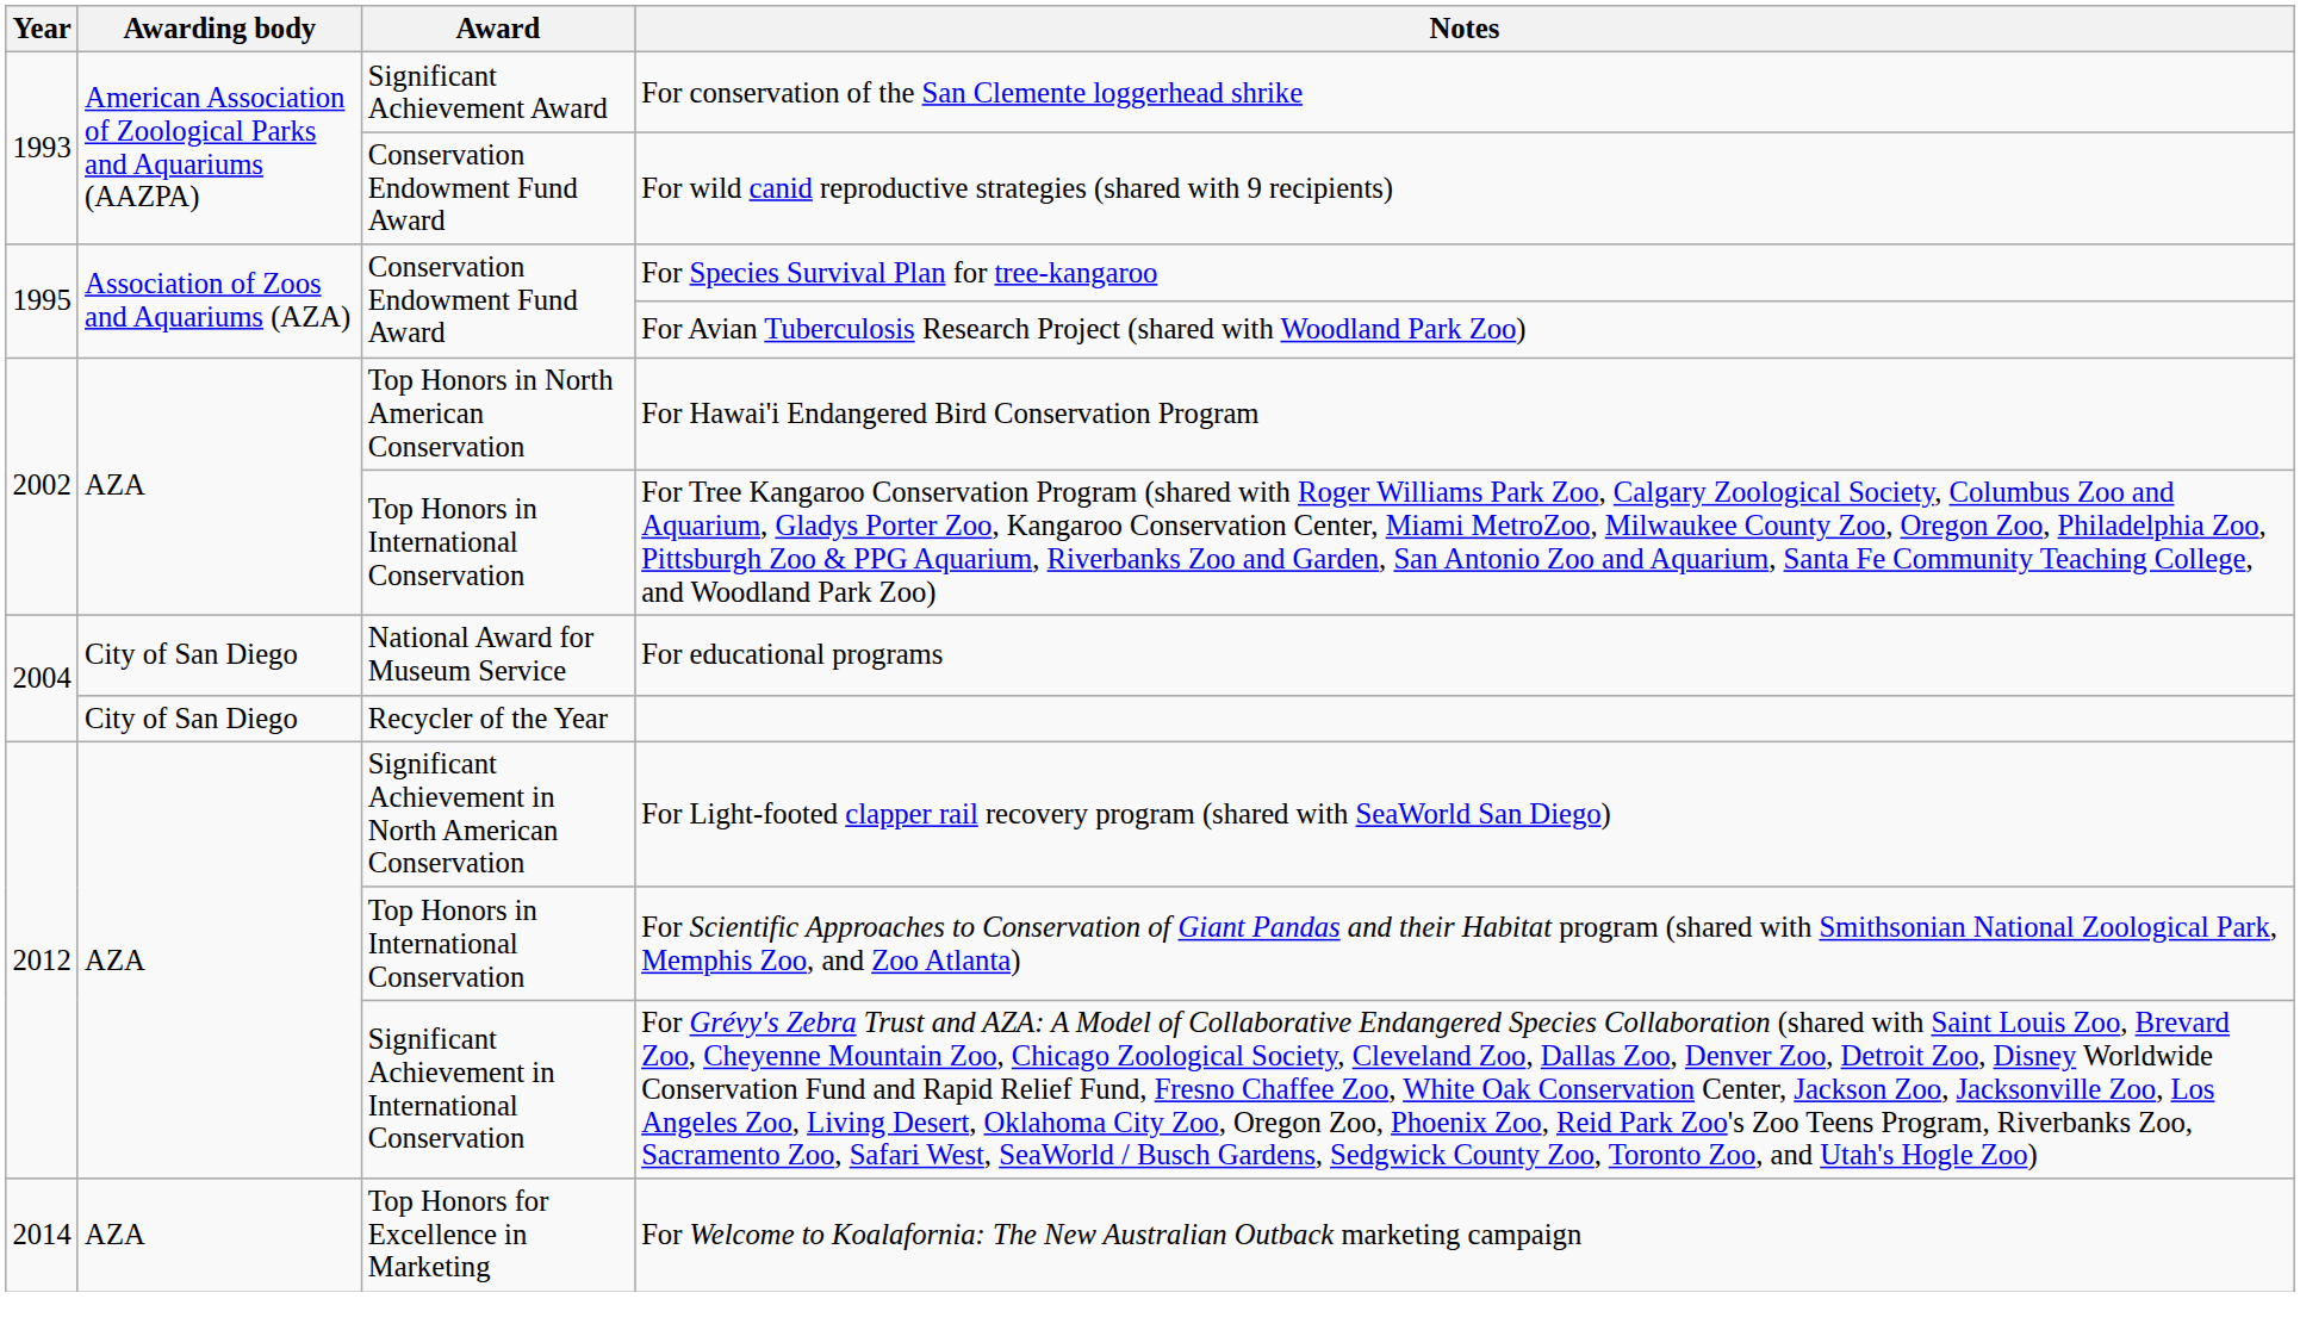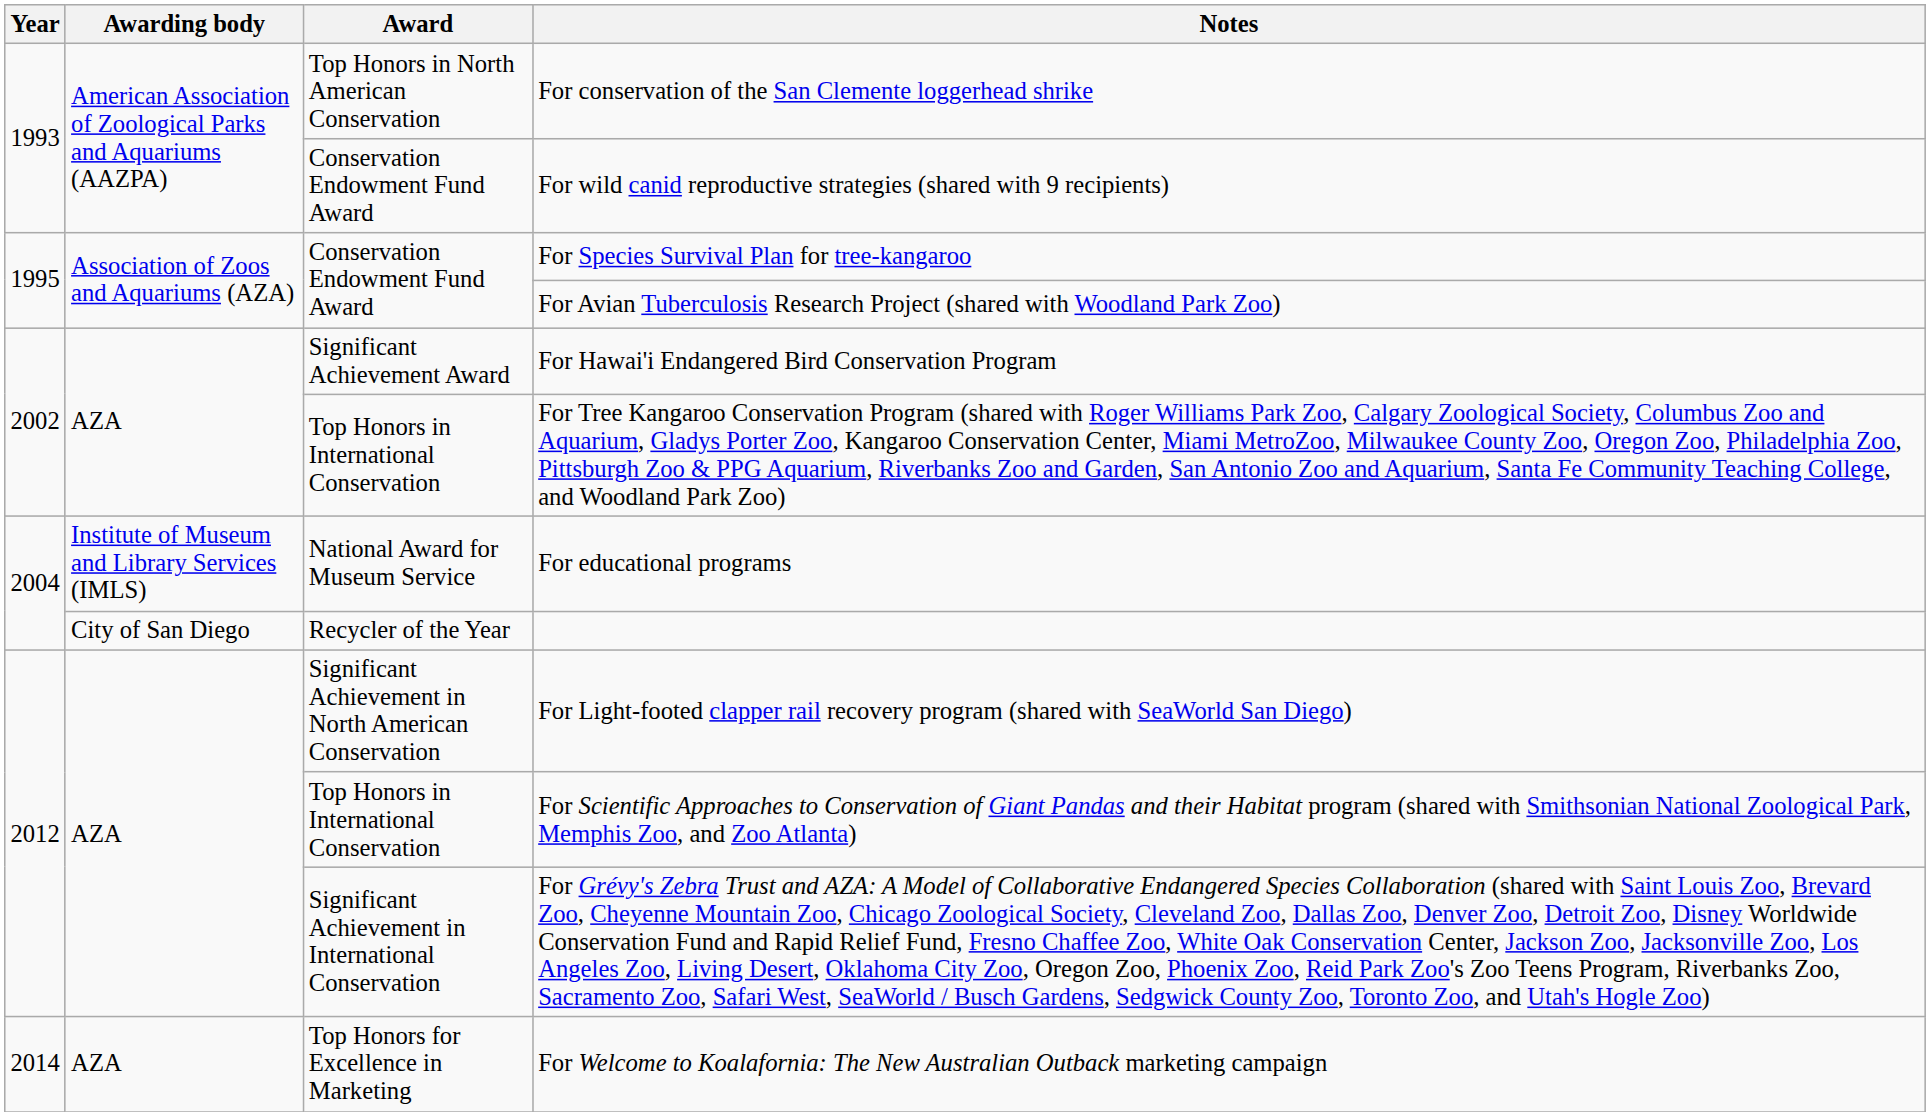For conservation of the San Clemente loggerhead shrike | Award: Significant Achievement Award -> Top Honors in North American Conservation
For Hawai'i Endangered Bird Conservation Program | Award: Top Honors in North American Conservation -> Significant Achievement Award
For educational programs | Awarding body: City of San Diego -> Institute of Museum and Library Services (IMLS)
